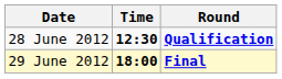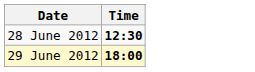- column: Round | Qualification | Final
